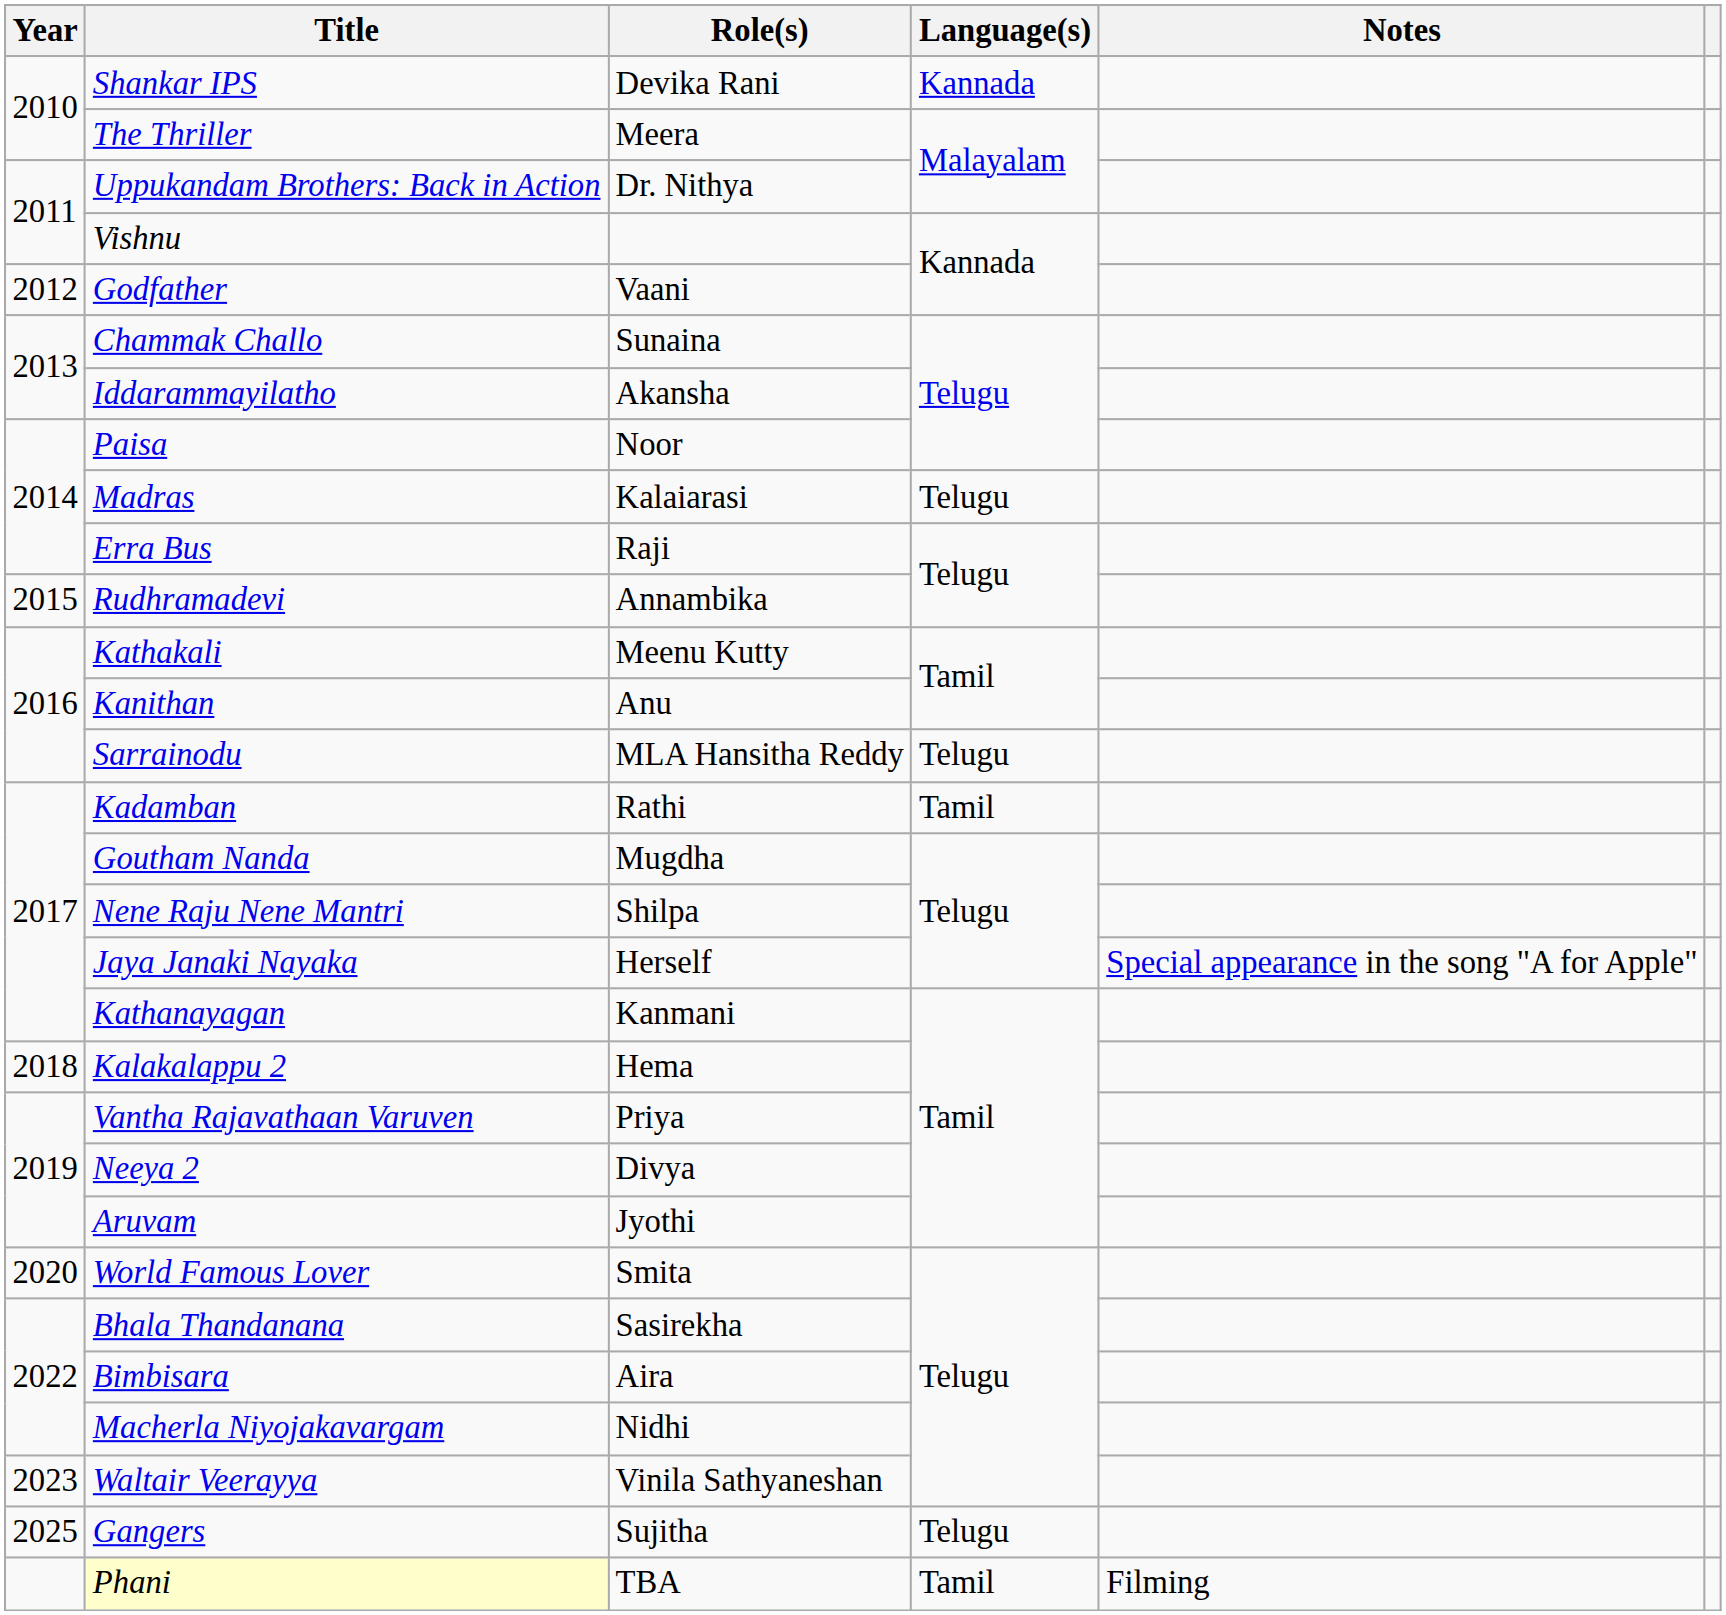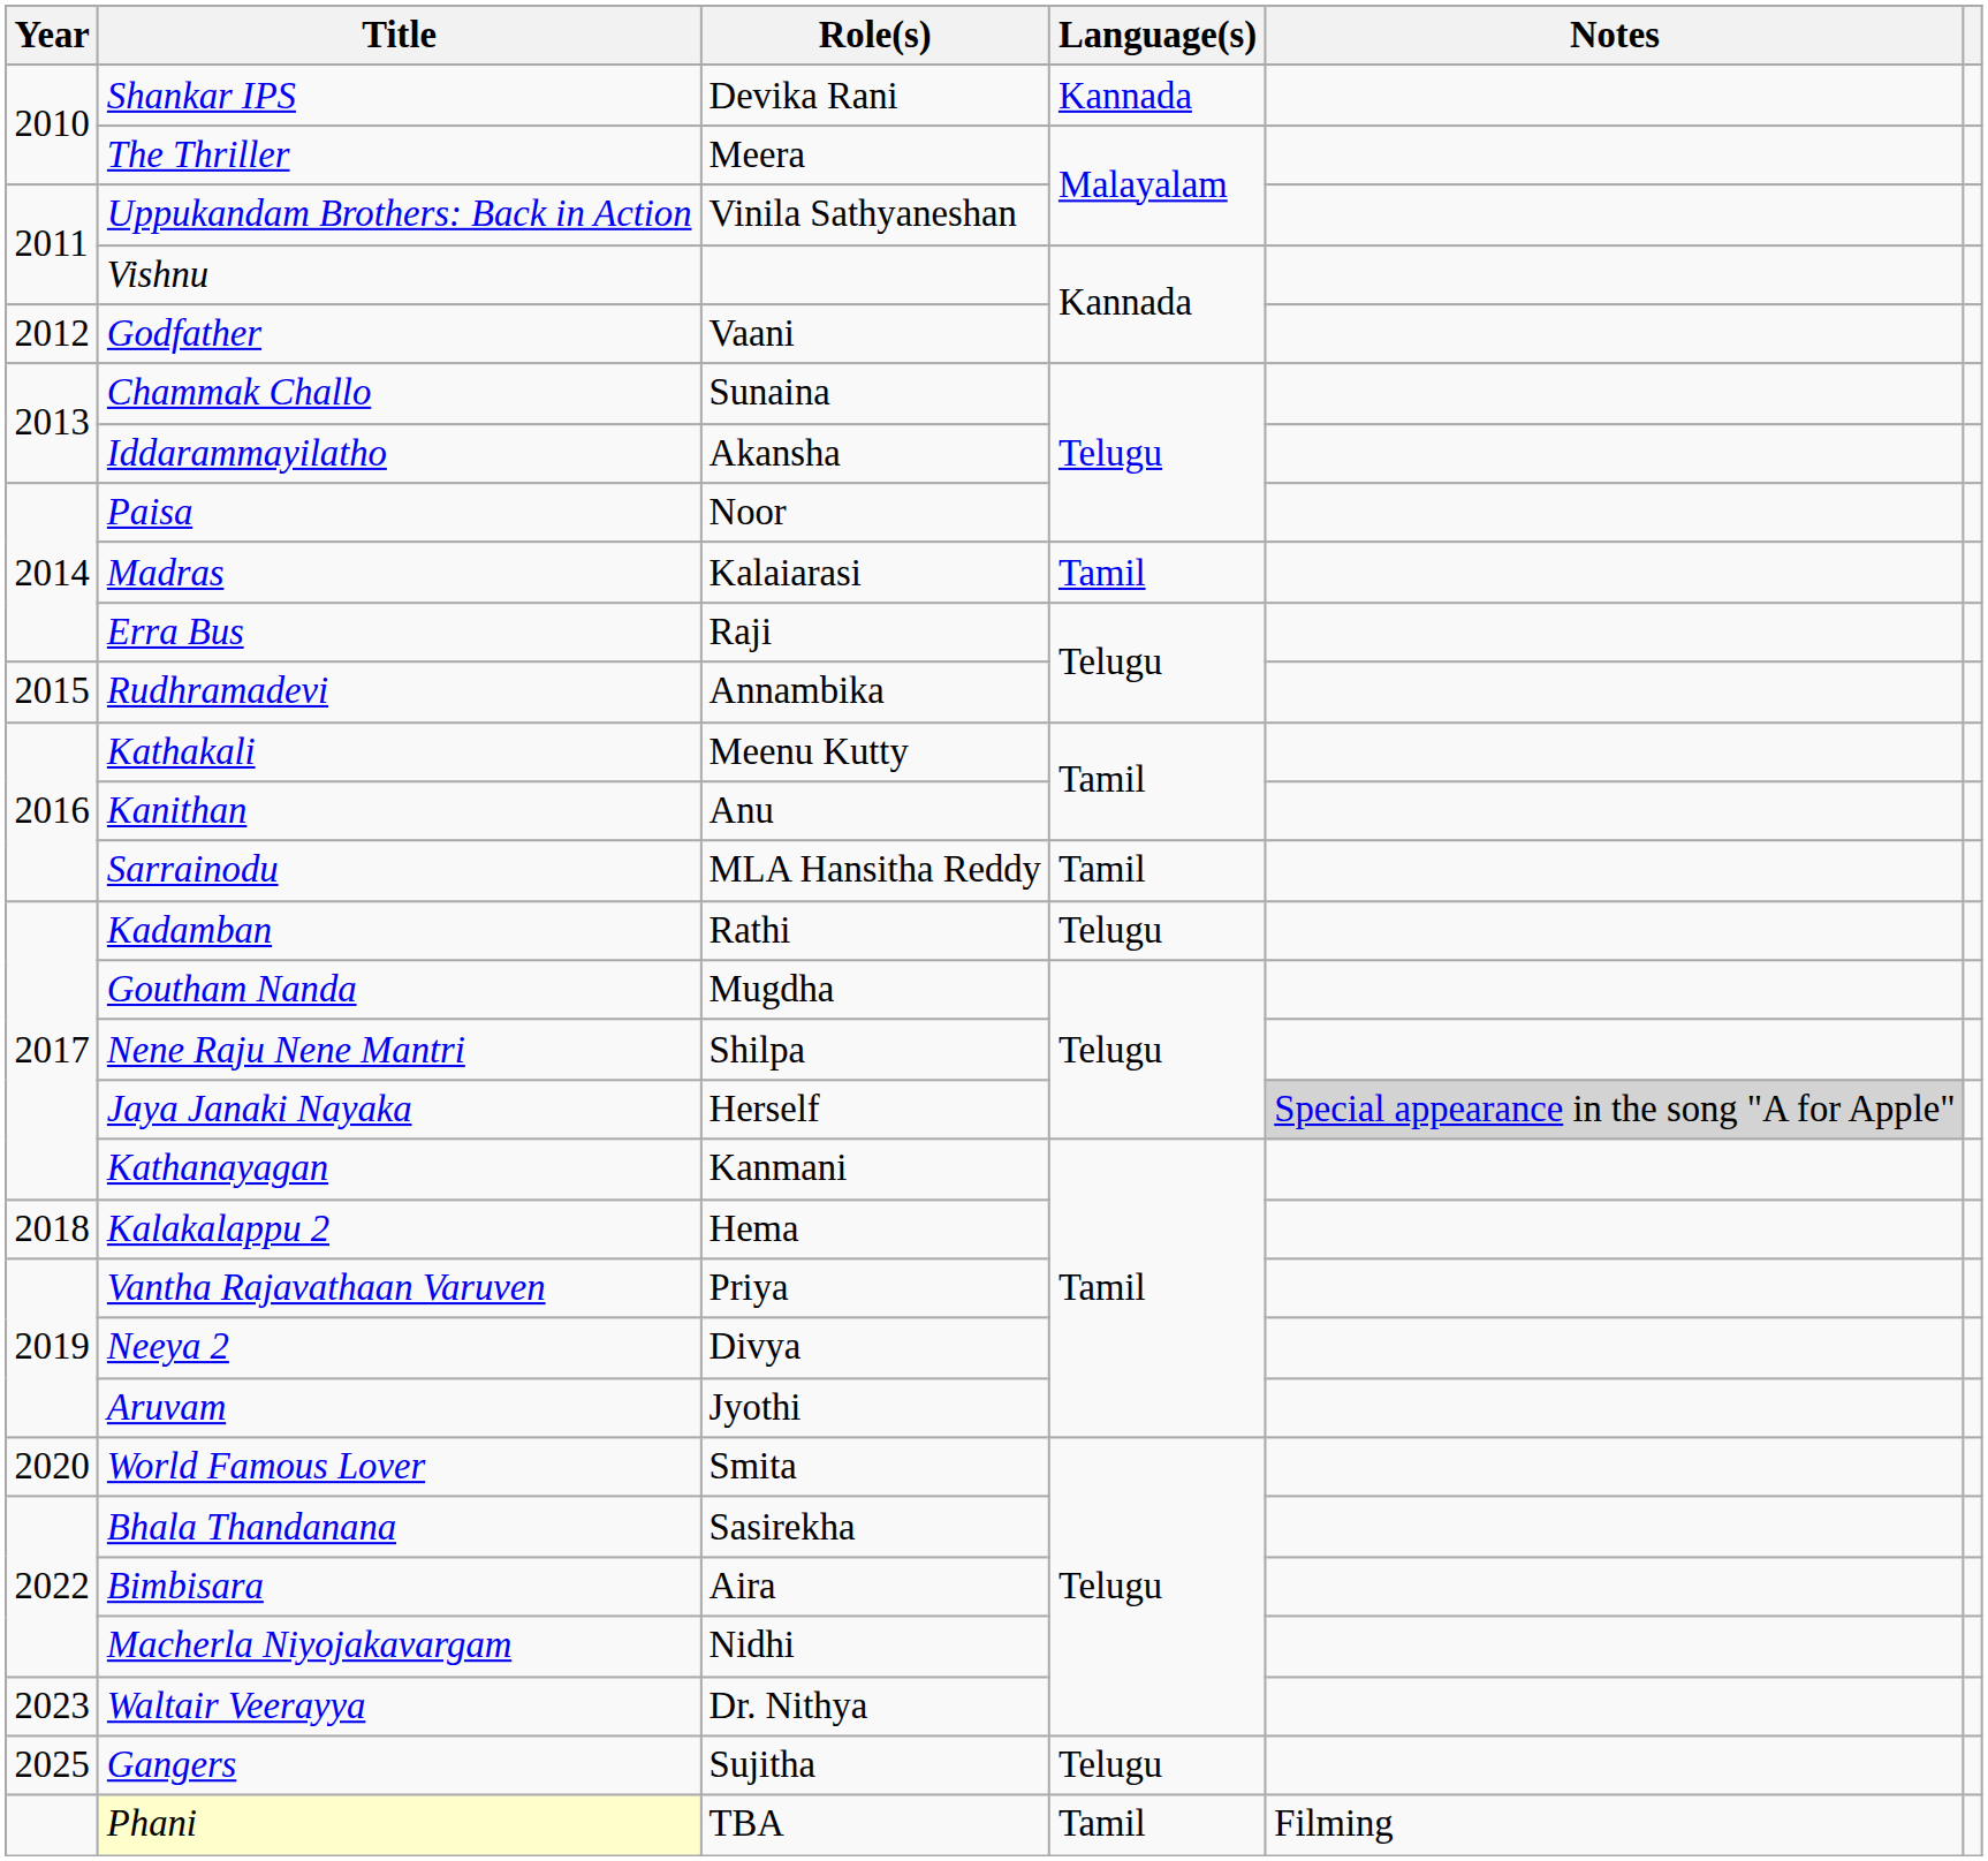Uppukandam Brothers: Back in Action | Role(s): Dr. Nithya -> Vinila Sathyaneshan
Madras | Language(s): Telugu -> Tamil
Sarrainodu | Language(s): Telugu -> Tamil
Kadamban | Language(s): Tamil -> Telugu
Jaya Janaki Nayaka | Notes: no background -> lightgrey background
Waltair Veerayya | Role(s): Vinila Sathyaneshan -> Dr. Nithya
